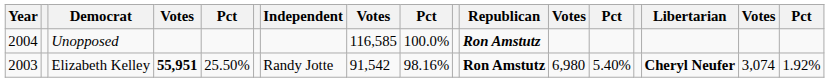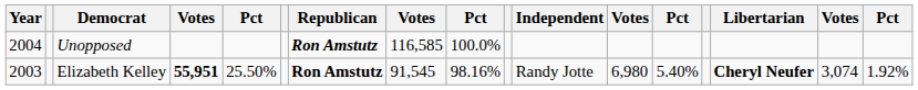columns swapped: Republican <-> Independent
Elizabeth Kelley | column 8: 91,542 -> 91,545
